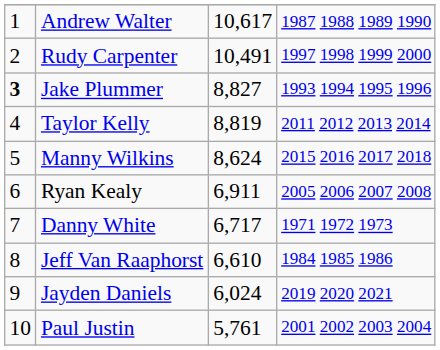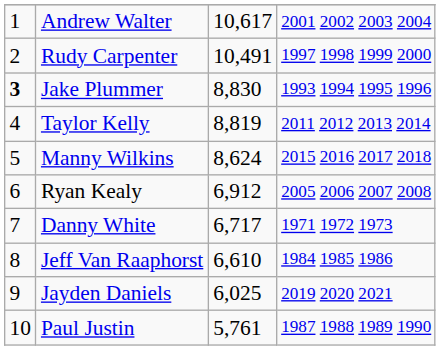Andrew Walter | column 4: 1987 1988 1989 1990 -> 2001 2002 2003 2004
Jake Plummer | column 3: 8,827 -> 8,830
Ryan Kealy | column 3: 6,911 -> 6,912
Jayden Daniels | column 3: 6,024 -> 6,025
Paul Justin | column 4: 2001 2002 2003 2004 -> 1987 1988 1989 1990
